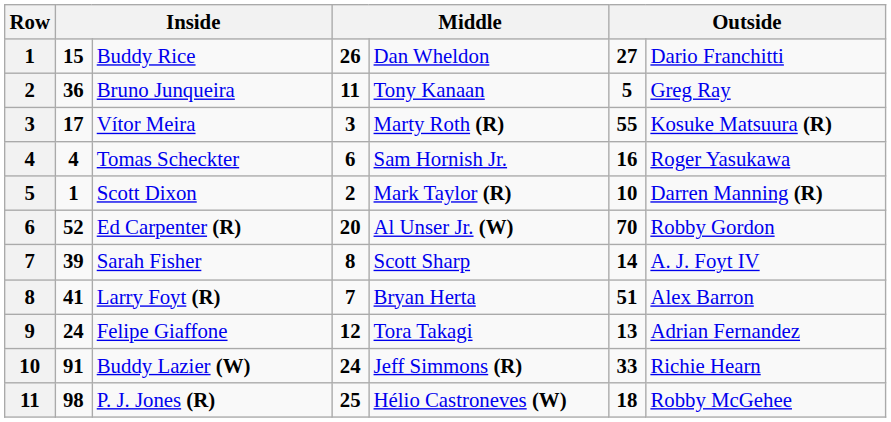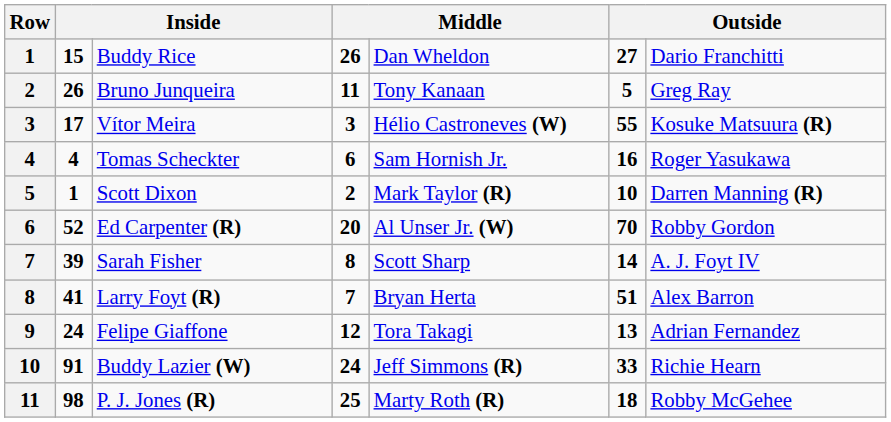Bruno Junqueira | column 2: 36 -> 26
Vítor Meira | column 5: Marty Roth (R) -> Hélio Castroneves (W)
P. J. Jones (R) | column 5: Hélio Castroneves (W) -> Marty Roth (R)
